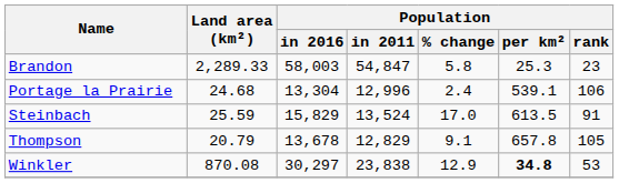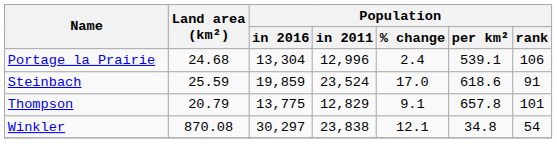- row: Brandon | 2,289.33 | 58,003 | 54,847 | 5.8 | 25.3 | 23
Steinbach | Population / in 2016: 15,829 -> 19,859
Steinbach | Population / in 2011: 13,524 -> 23,524
Steinbach | Population / per km²: 613.5 -> 618.6
Thompson | Population / in 2016: 13,678 -> 13,775
Thompson | Population / rank: 105 -> 101
Winkler | Population / % change: 12.9 -> 12.1
Winkler | Population / per km²: bold -> normal
Winkler | Population / rank: 53 -> 54
